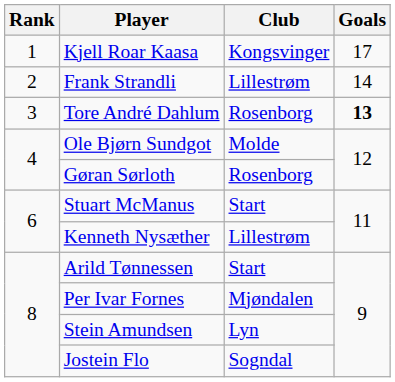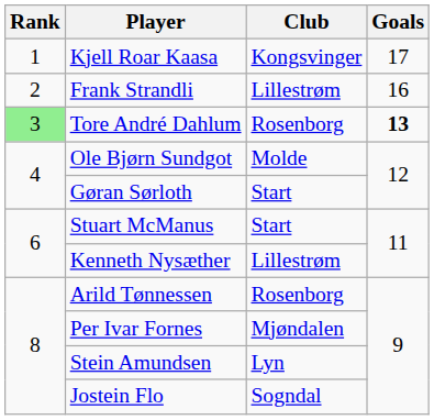Frank Strandli | Goals: 14 -> 16
Tore André Dahlum | Rank: no background -> lightgreen background
Gøran Sørloth | Club: Rosenborg -> Start
Arild Tønnessen | Club: Start -> Rosenborg
